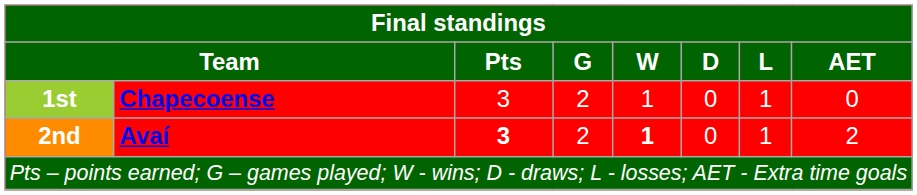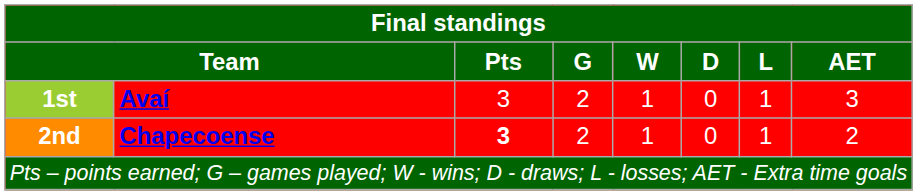1st | column 2: Chapecoense -> Avaí
1st | AET: 0 -> 3
2nd | column 2: Avaí -> Chapecoense
2nd | W: bold -> normal
